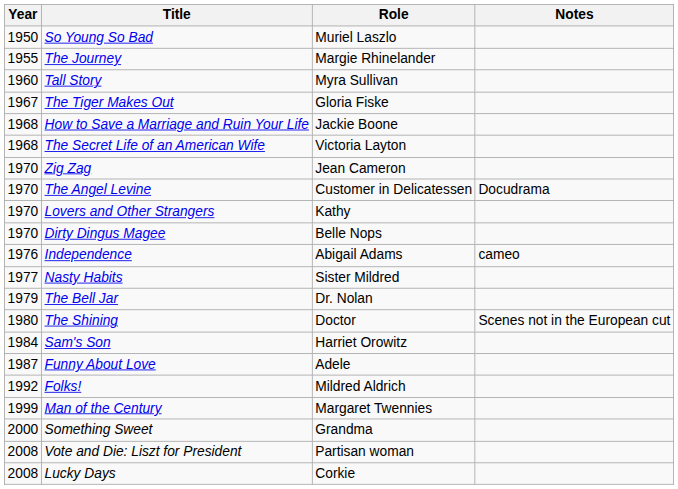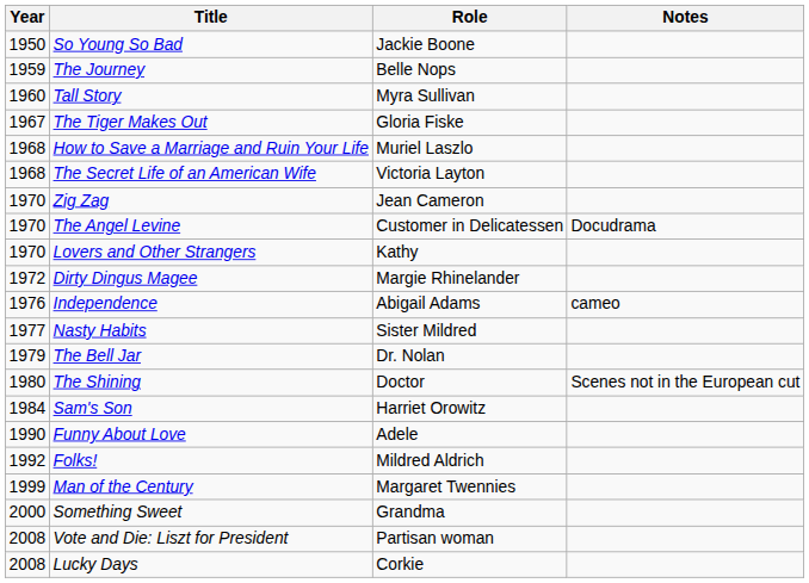So Young So Bad | Role: Muriel Laszlo -> Jackie Boone
The Journey | Year: 1955 -> 1959
The Journey | Role: Margie Rhinelander -> Belle Nops
How to Save a Marriage and Ruin Your Life | Role: Jackie Boone -> Muriel Laszlo
Dirty Dingus Magee | Year: 1970 -> 1972
Dirty Dingus Magee | Role: Belle Nops -> Margie Rhinelander
Funny About Love | Year: 1987 -> 1990
